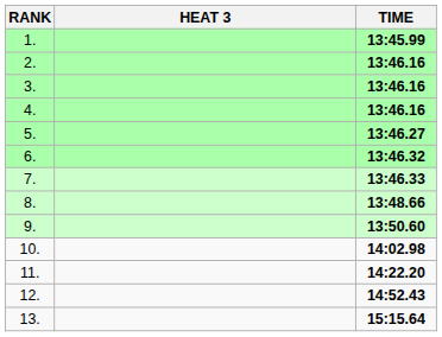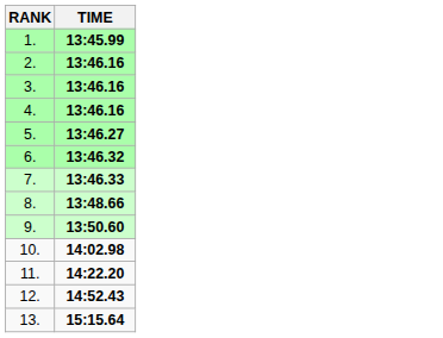- column: HEAT 3
